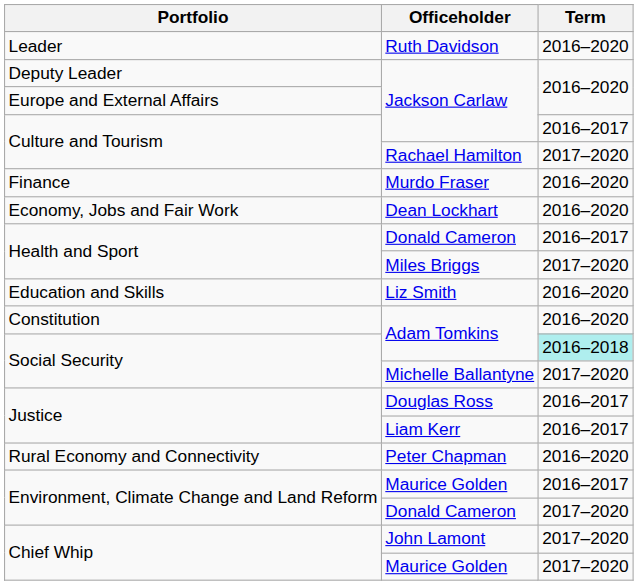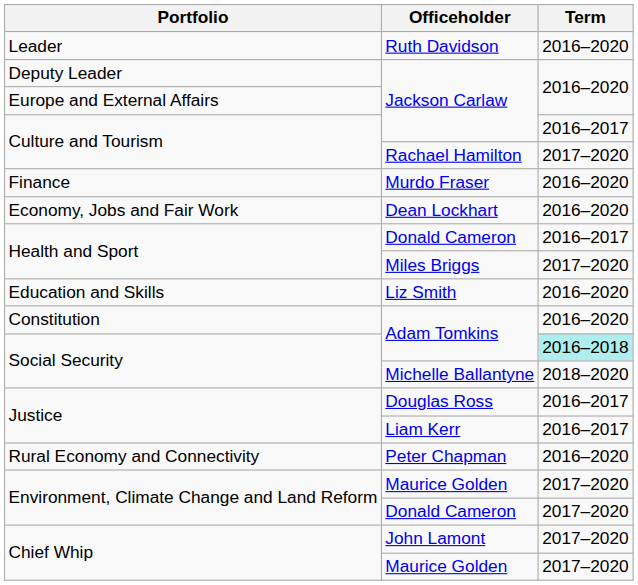Michelle Ballantyne | Term: 2017–2020 -> 2018–2020
Environment, Climate Change and Land Reform / Maurice Golden | Term: 2016–2017 -> 2017–2020
